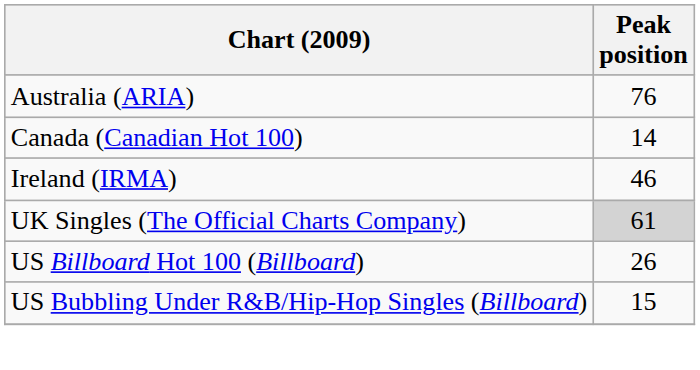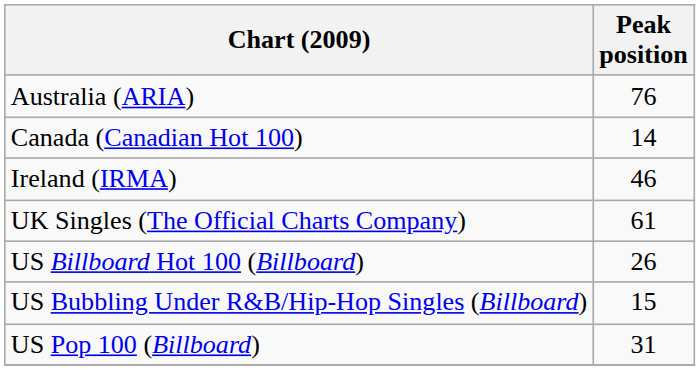UK Singles (The Official Charts Company) | Peak position: lightgrey background -> no background
+ row: US Pop 100 (Billboard) | 31
